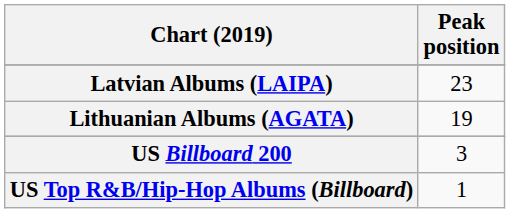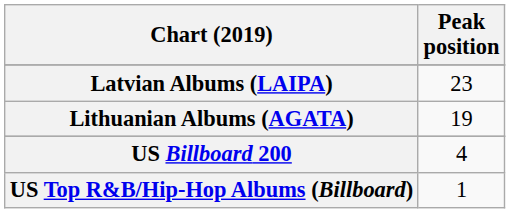US Billboard 200 | Peak position: 3 -> 4
